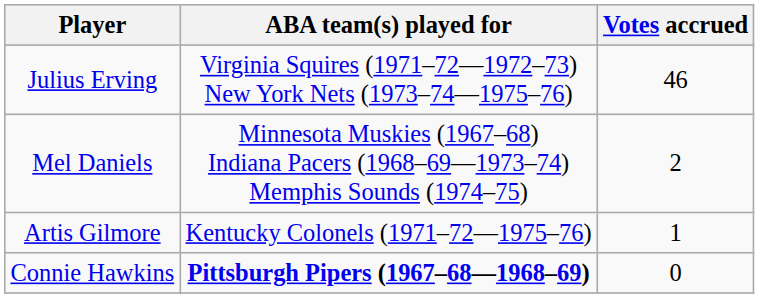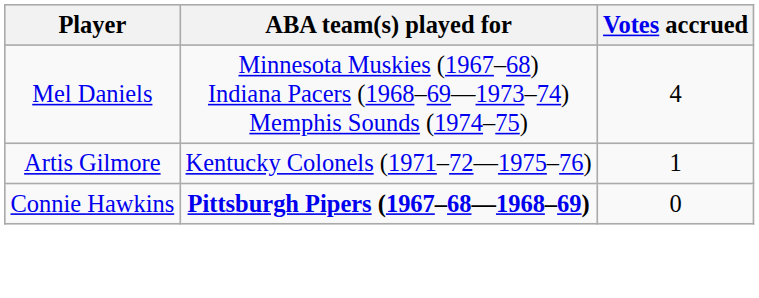- row: Julius Erving | Virginia Squires (1971–72—1972–73) New York Nets (1973–74—1975–76) | 46
Mel Daniels | Votes accrued: 2 -> 4
